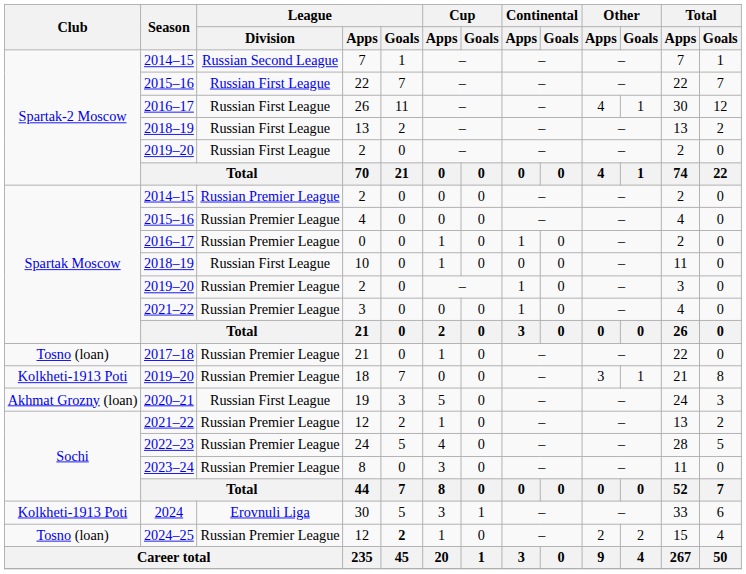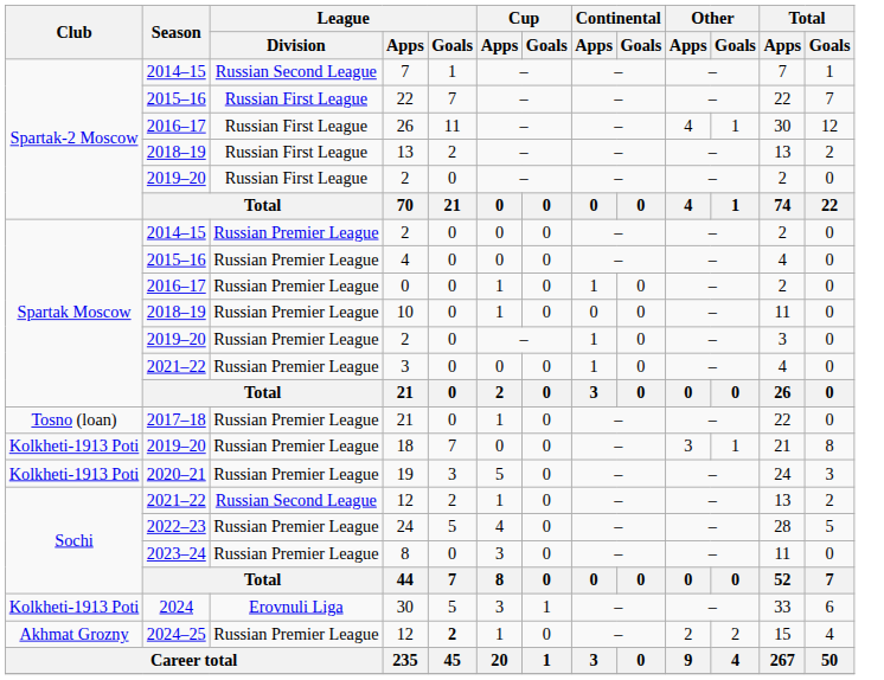10 | League / Division: Russian First League -> Russian Premier League
19 | Club: Akhmat Grozny (loan) -> Kolkheti-1913 Poti
19 | League / Division: Russian First League -> Russian Premier League
2021–22 / 12 | League / Division: Russian Premier League -> Russian Second League
2024–25 / 12 | Club: Tosno (loan) -> Akhmat Grozny
